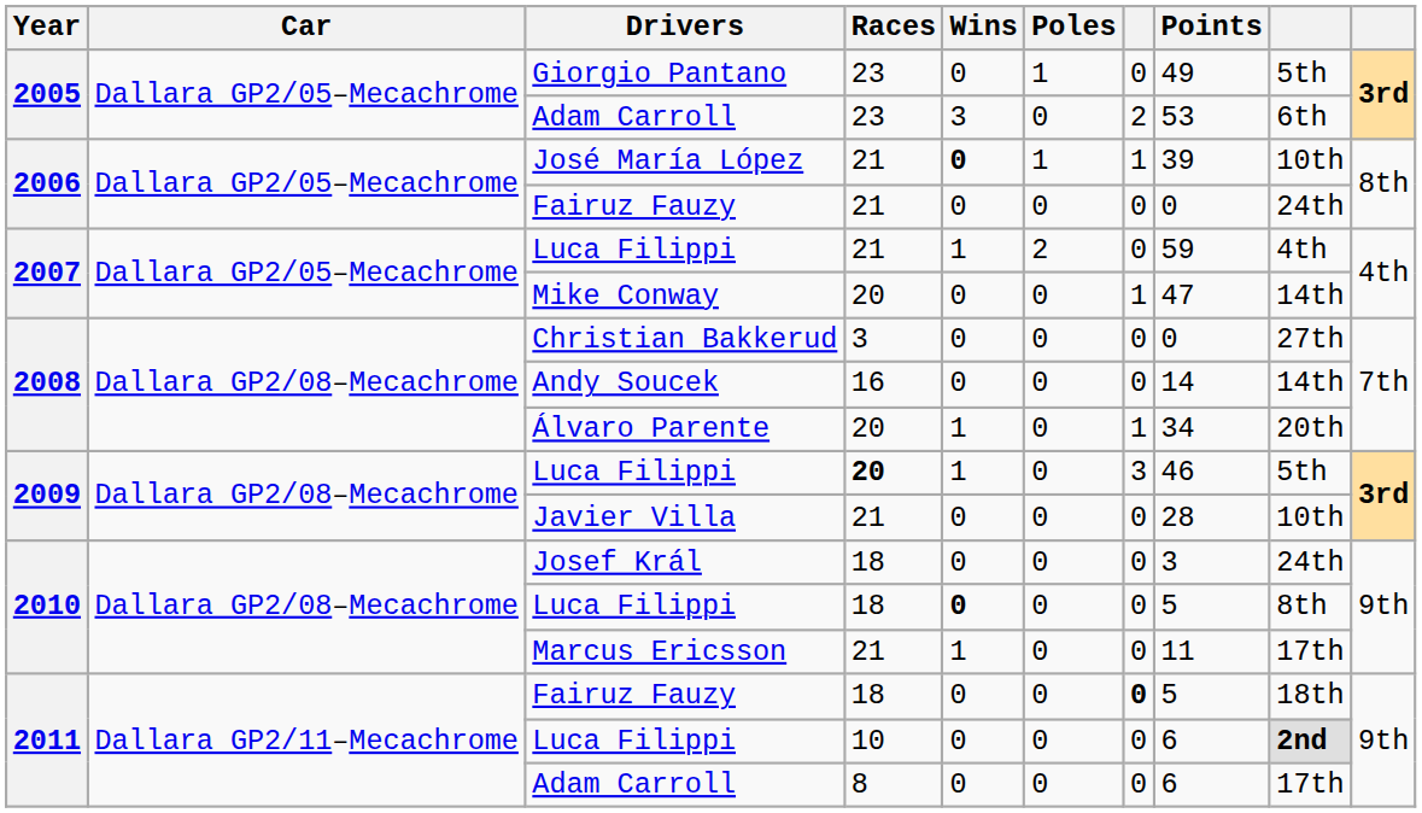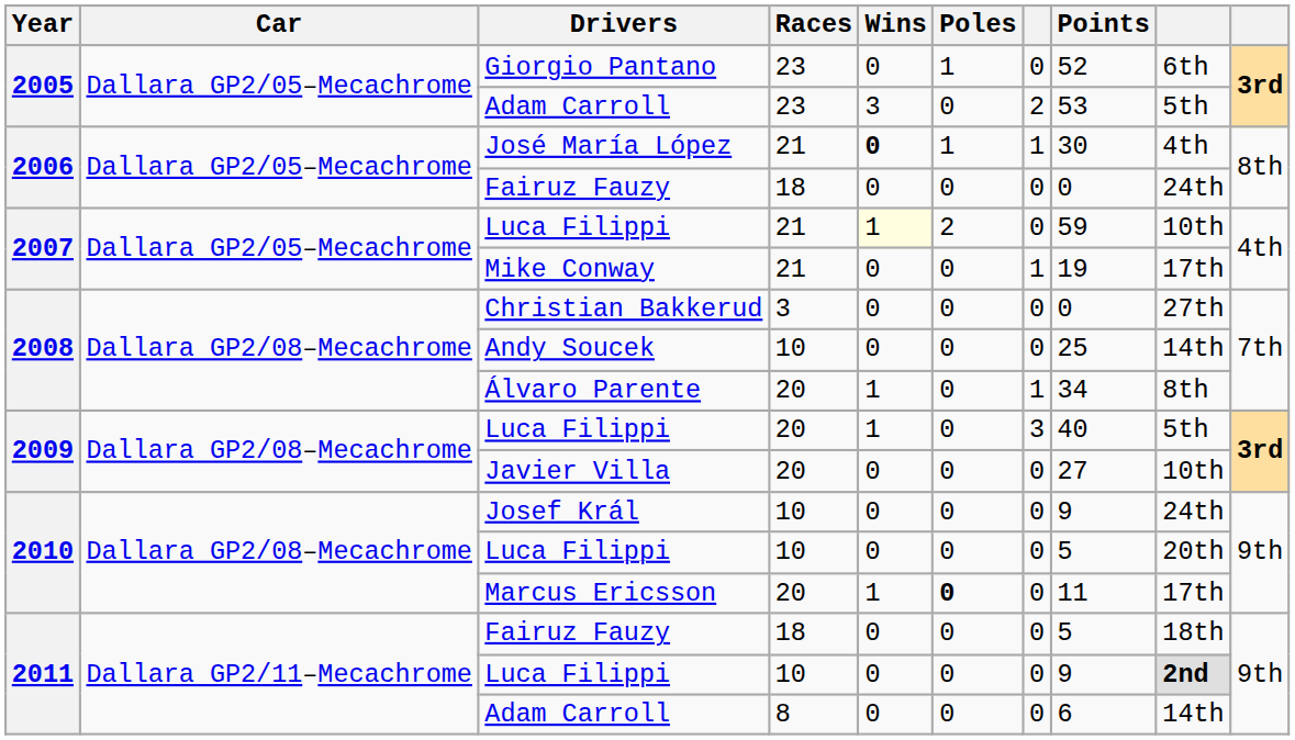Giorgio Pantano | Points: 49 -> 52
Giorgio Pantano | column 9: 5th -> 6th
2005 / Adam Carroll | column 9: 6th -> 5th
José María López | Points: 39 -> 30
José María López | column 9: 10th -> 4th
2006 / Fairuz Fauzy | Races: 21 -> 18
2007 / Luca Filippi | Wins: no background -> lightyellow background
2007 / Luca Filippi | column 9: 4th -> 10th
Mike Conway | Races: 20 -> 21
Mike Conway | Points: 47 -> 19
Mike Conway | column 9: 14th -> 17th
Andy Soucek | Races: 16 -> 10
Andy Soucek | Points: 14 -> 25
Álvaro Parente | column 9: 20th -> 8th
2009 / Luca Filippi | Races: bold -> normal
2009 / Luca Filippi | Points: 46 -> 40
Javier Villa | Races: 21 -> 20
Javier Villa | Points: 28 -> 27
Josef Král | Races: 18 -> 10
Josef Král | Points: 3 -> 9
2010 / Luca Filippi | Races: 18 -> 10
2010 / Luca Filippi | Wins: bold -> normal
2010 / Luca Filippi | column 9: 8th -> 20th
Marcus Ericsson | Races: 21 -> 20
Marcus Ericsson | Poles: normal -> bold
2011 / Fairuz Fauzy | column 7: bold -> normal
2011 / Luca Filippi | Points: 6 -> 9
2011 / Adam Carroll | column 9: 17th -> 14th
